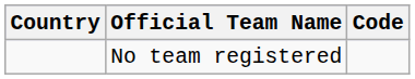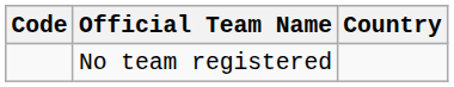columns swapped: Code <-> Country
